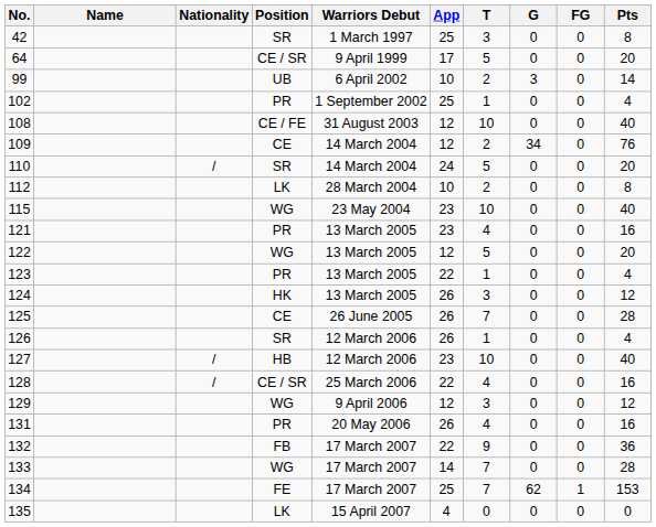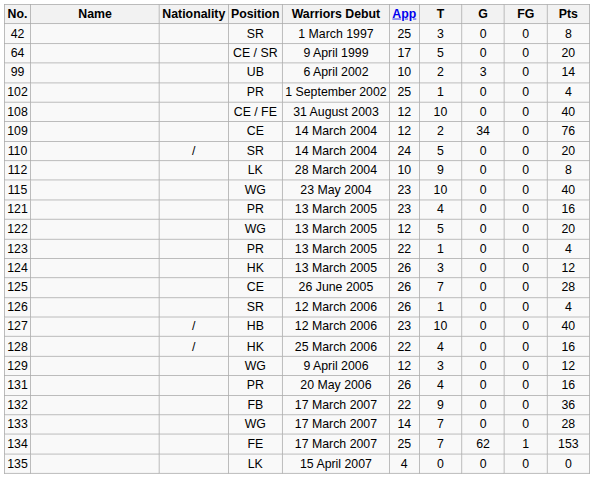112 | T: 2 -> 9
128 | Position: CE / SR -> HK
